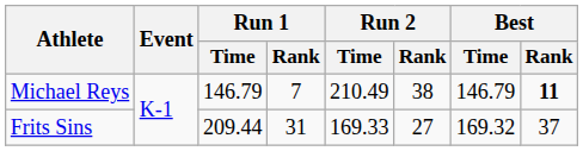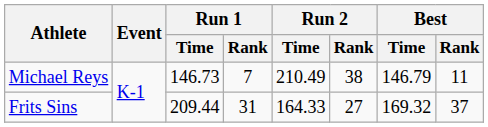Michael Reys | Run 1 / Time: 146.79 -> 146.73
Michael Reys | Best / Rank: bold -> normal
Frits Sins | Run 2 / Time: 169.33 -> 164.33
